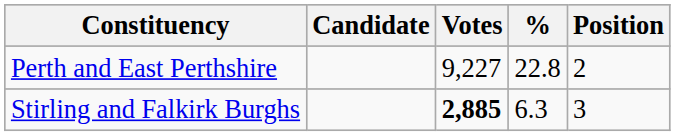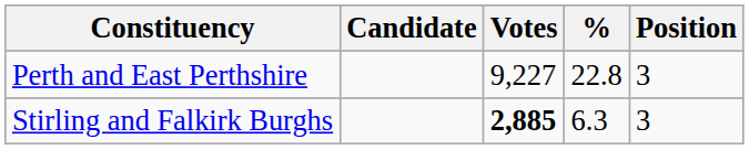Perth and East Perthshire | Position: 2 -> 3
